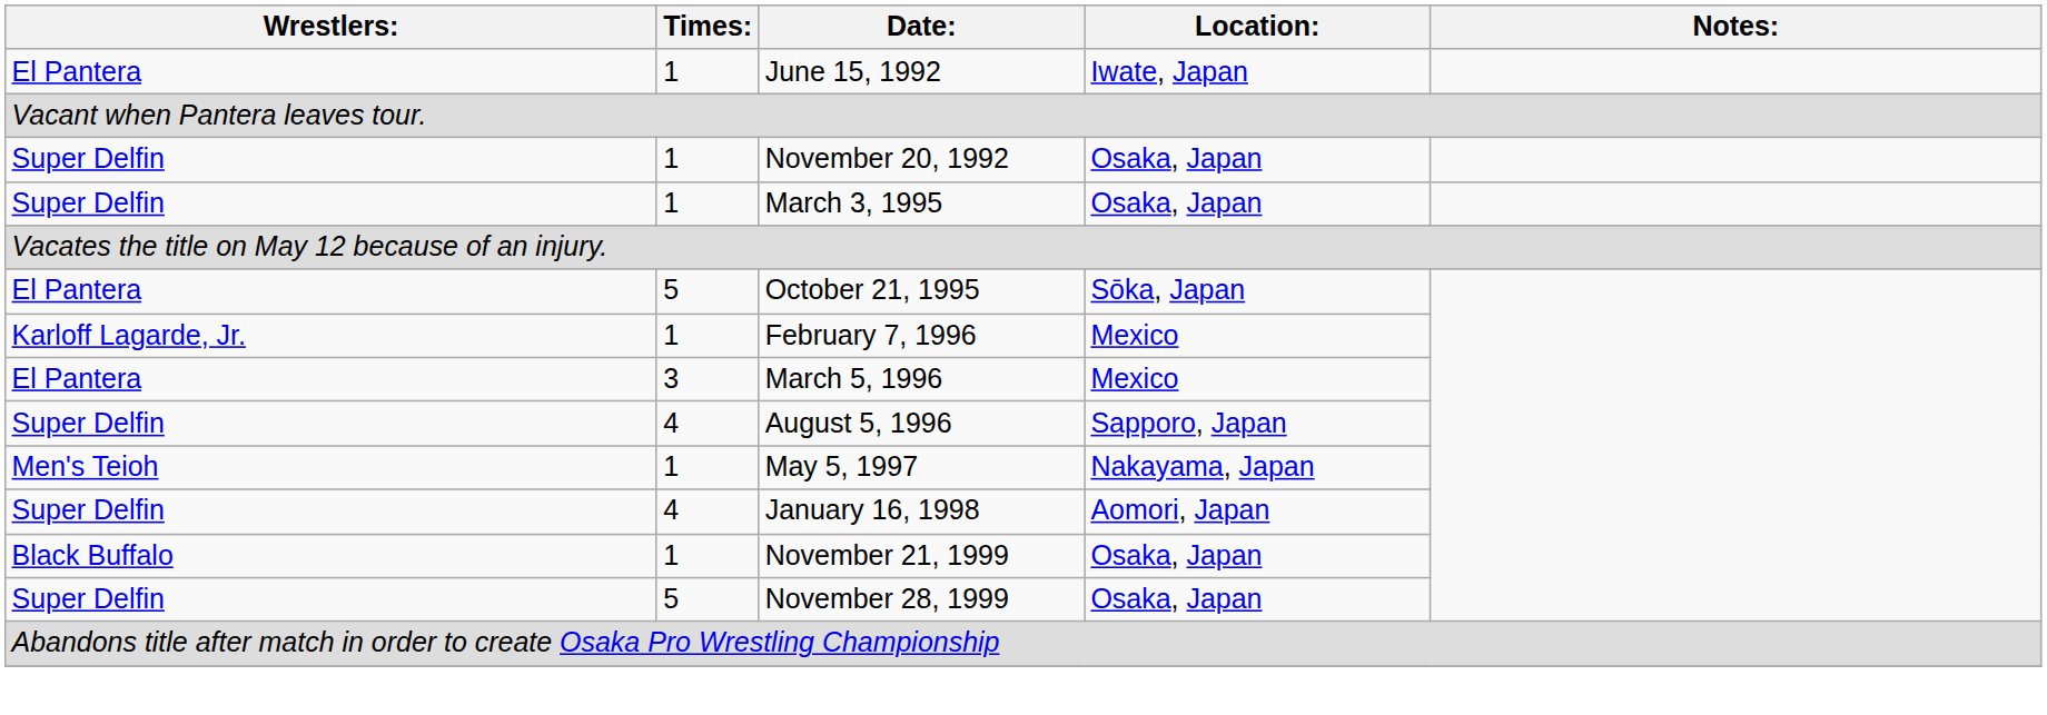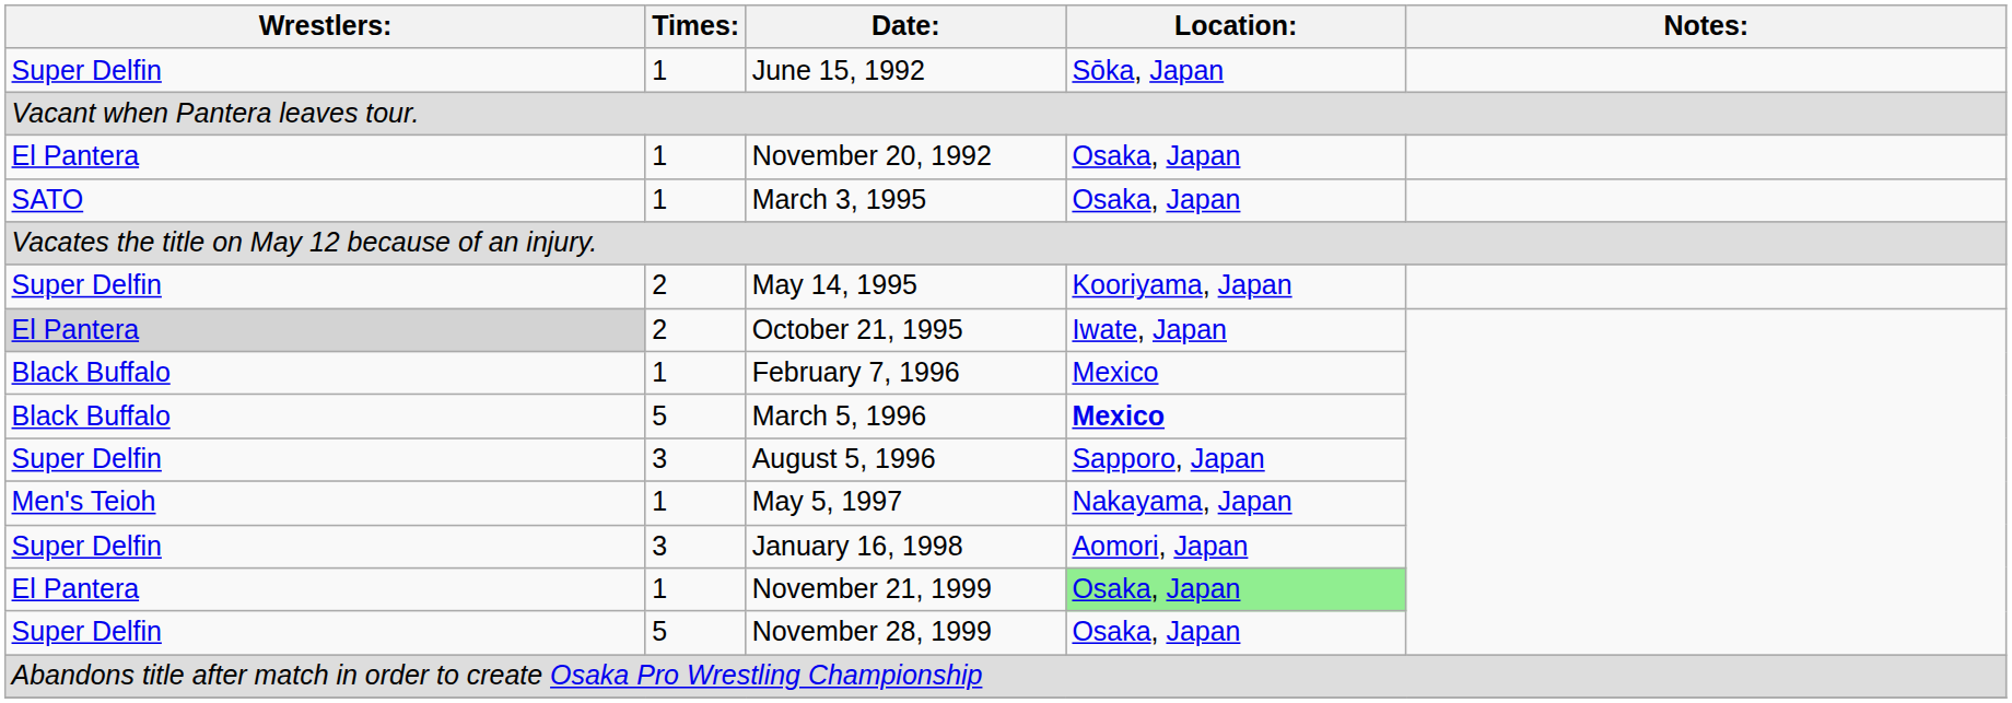June 15, 1992 | Wrestlers:: El Pantera -> Super Delfin
June 15, 1992 | Location:: Iwate, Japan -> Sōka, Japan
November 20, 1992 | Wrestlers:: Super Delfin -> El Pantera
March 3, 1995 | Wrestlers:: Super Delfin -> SATO
+ row: Super Delfin | 2 | May 14, 1995 | Kooriyama, Japan
October 21, 1995 | Wrestlers:: no background -> lightgrey background
October 21, 1995 | Times:: 5 -> 2
October 21, 1995 | Location:: Sōka, Japan -> Iwate, Japan
February 7, 1996 | Wrestlers:: Karloff Lagarde, Jr. -> Black Buffalo
March 5, 1996 | Wrestlers:: El Pantera -> Black Buffalo
March 5, 1996 | Times:: 3 -> 5
March 5, 1996 | Location:: normal -> bold
August 5, 1996 | Times:: 4 -> 3
January 16, 1998 | Times:: 4 -> 3
November 21, 1999 | Wrestlers:: Black Buffalo -> El Pantera
November 21, 1999 | Location:: no background -> lightgreen background
